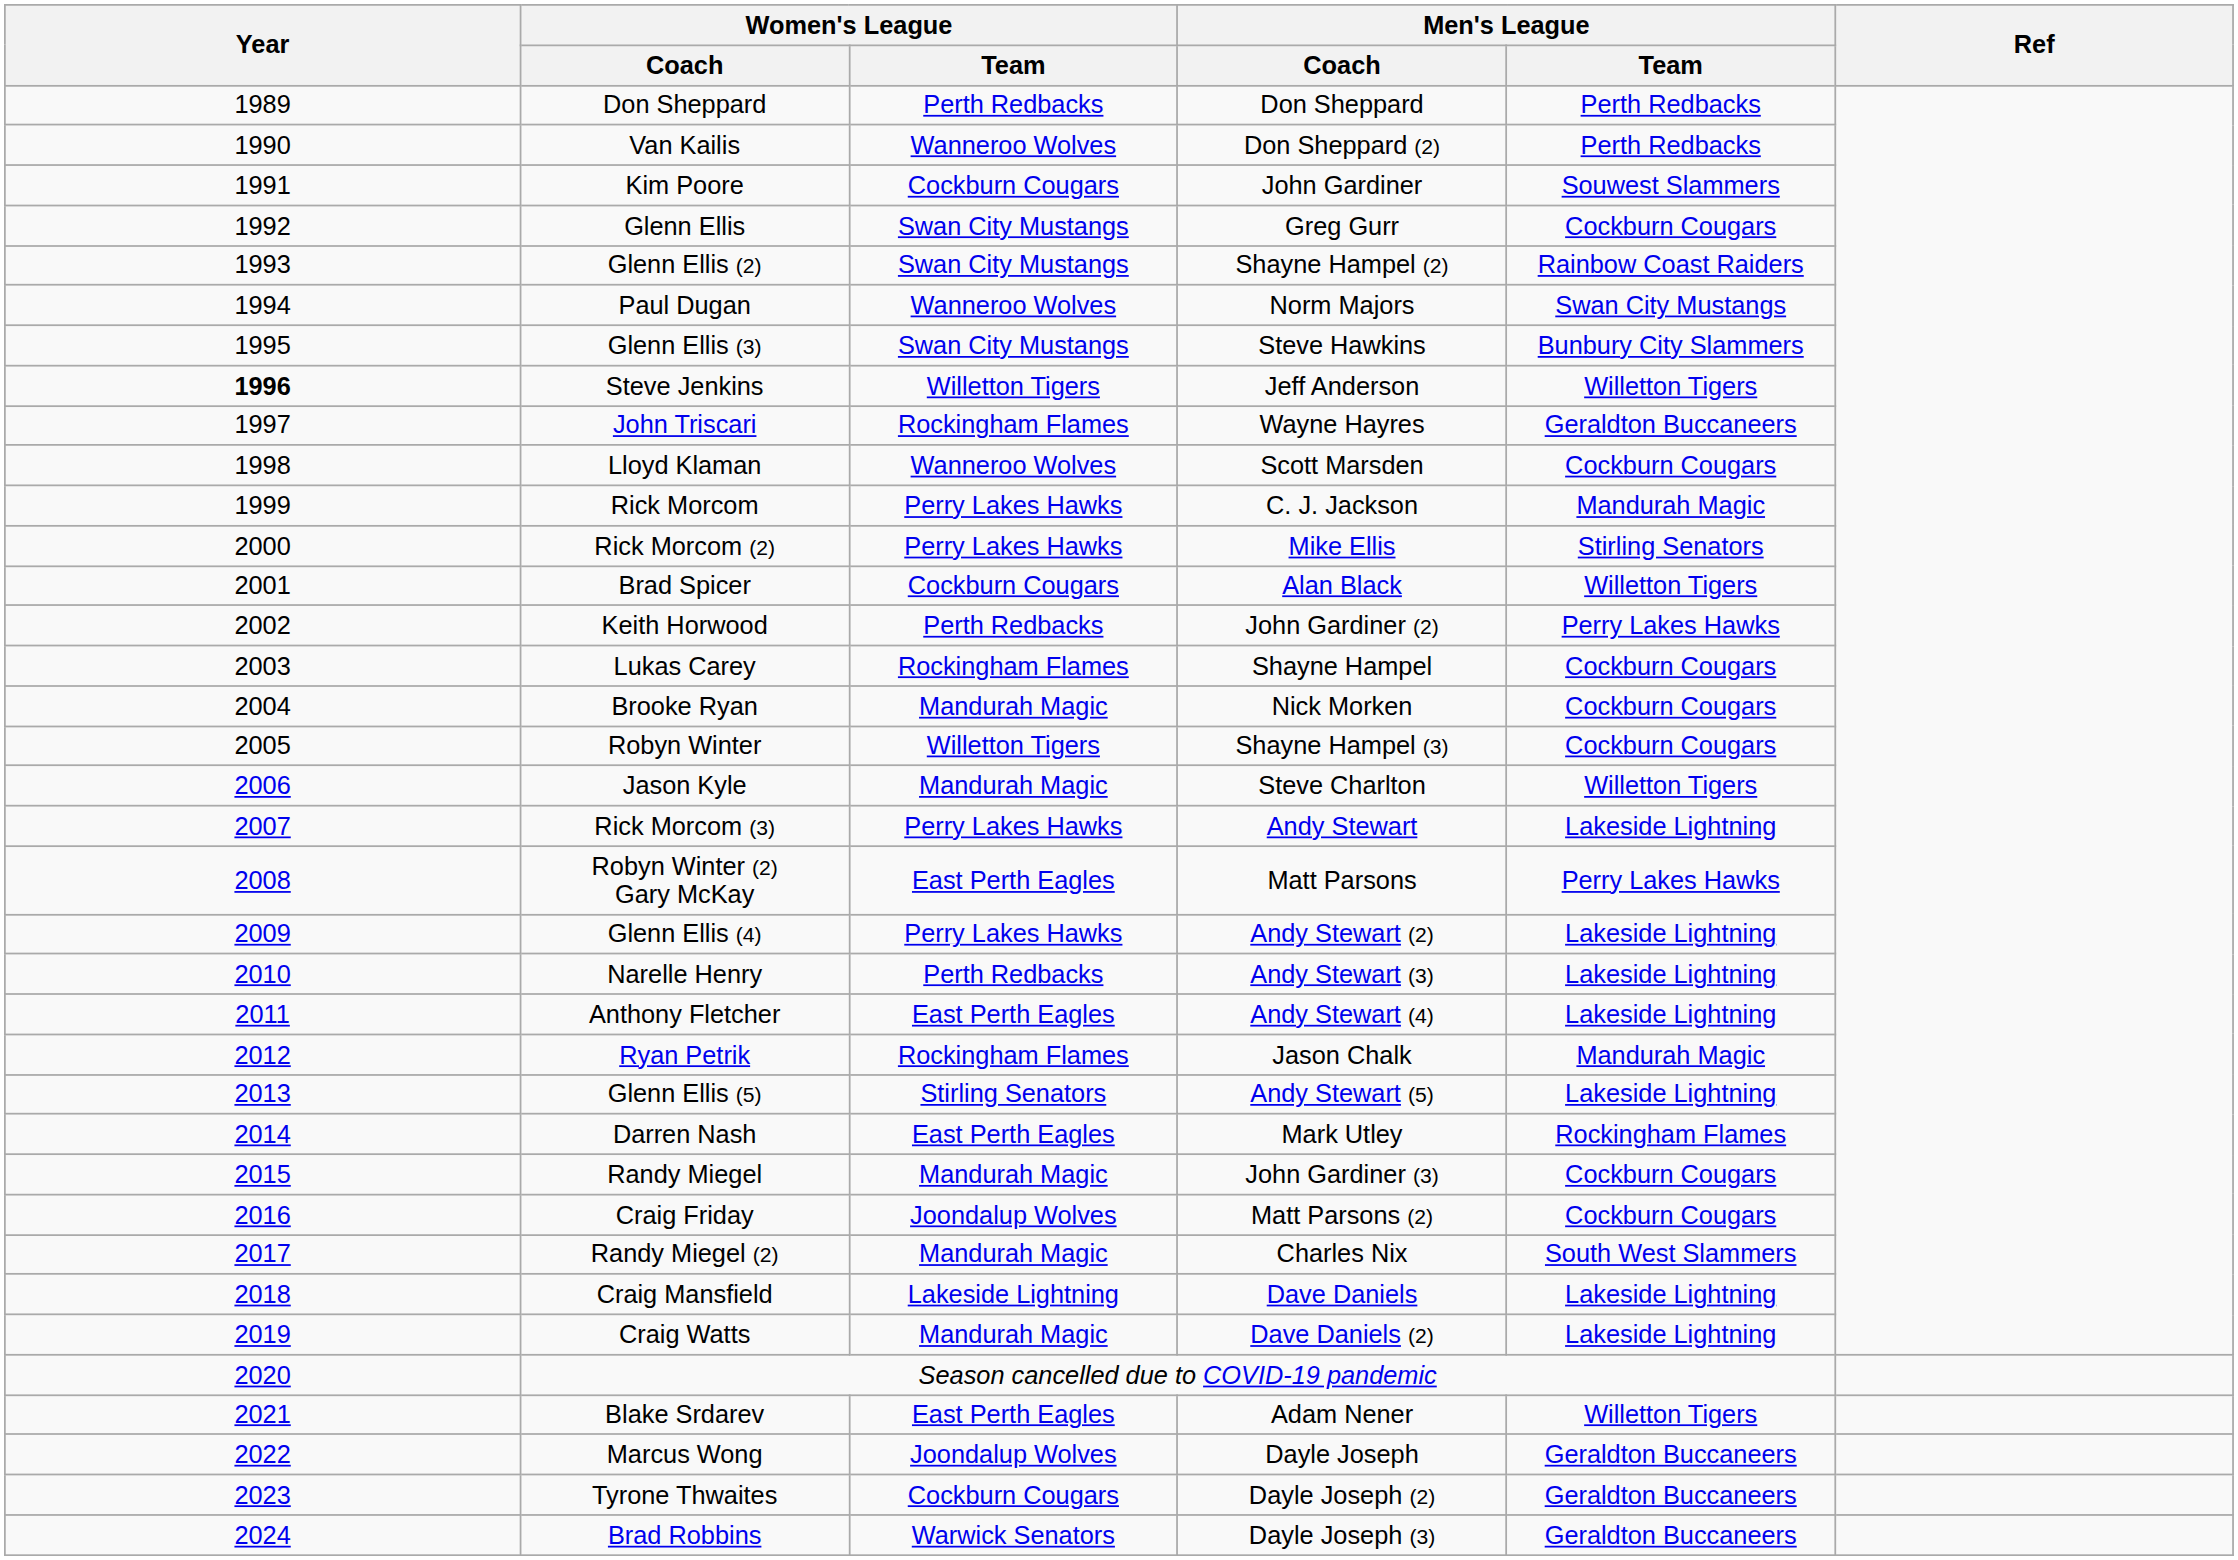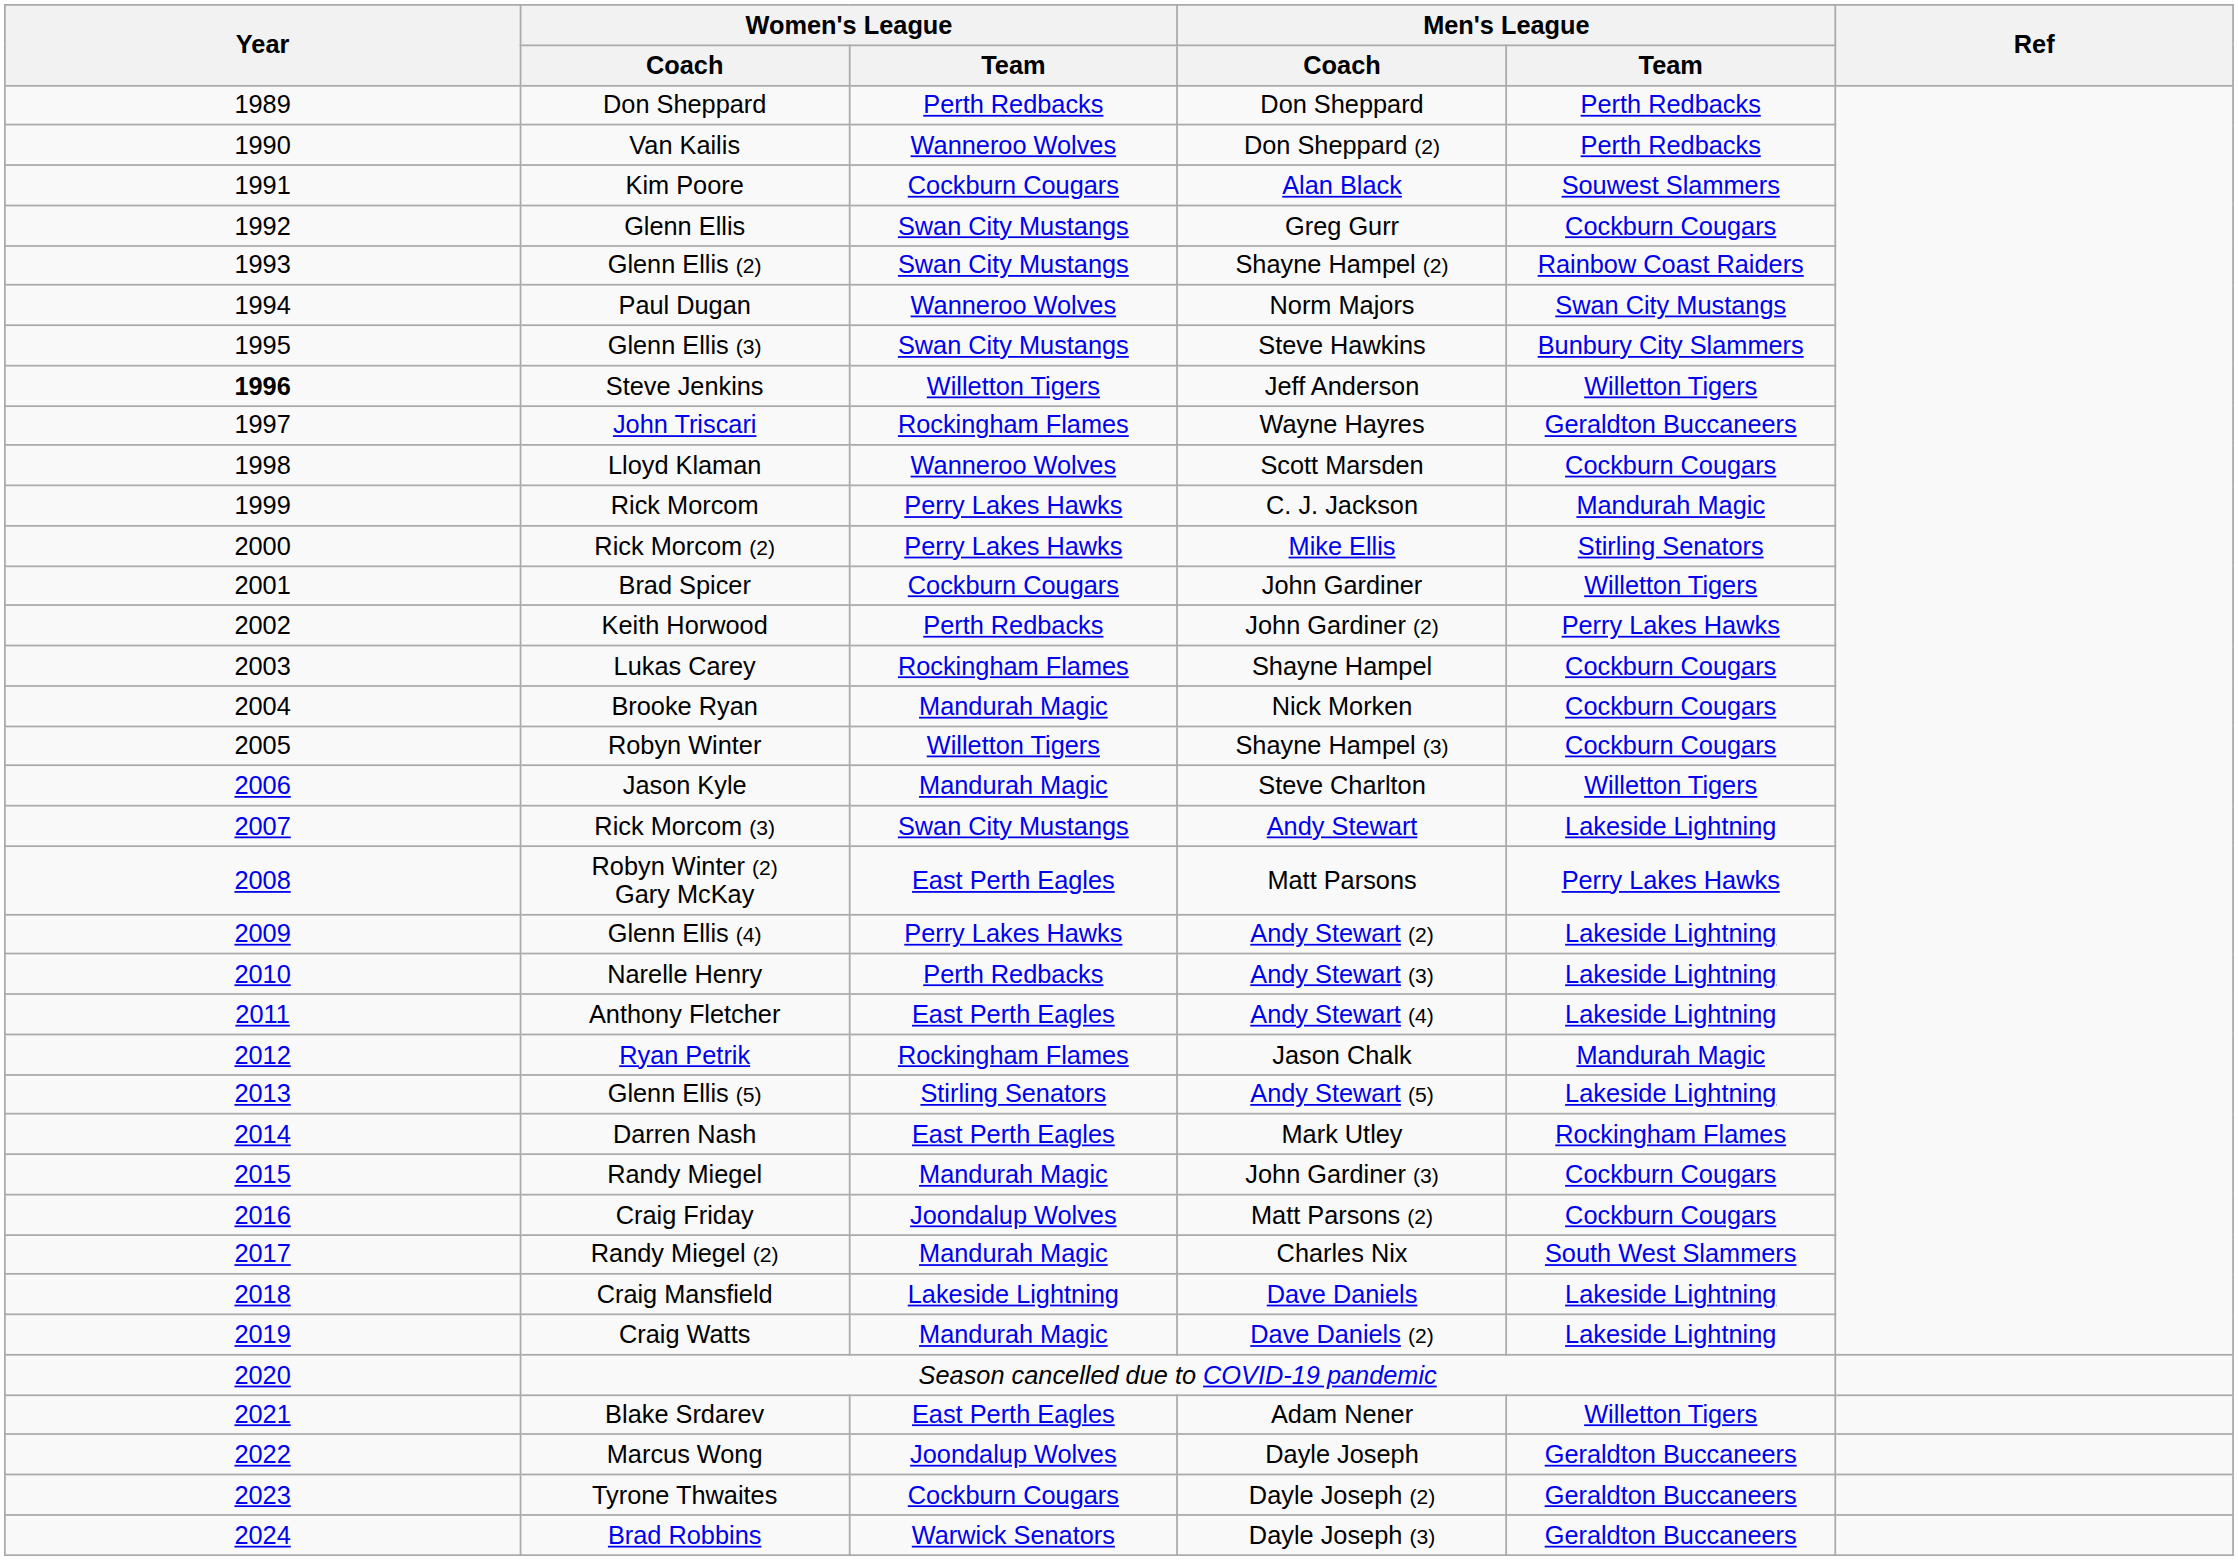Kim Poore | Men's League / Coach: John Gardiner -> Alan Black
Brad Spicer | Men's League / Coach: Alan Black -> John Gardiner
Rick Morcom (3) | Women's League / Team: Perry Lakes Hawks -> Swan City Mustangs
